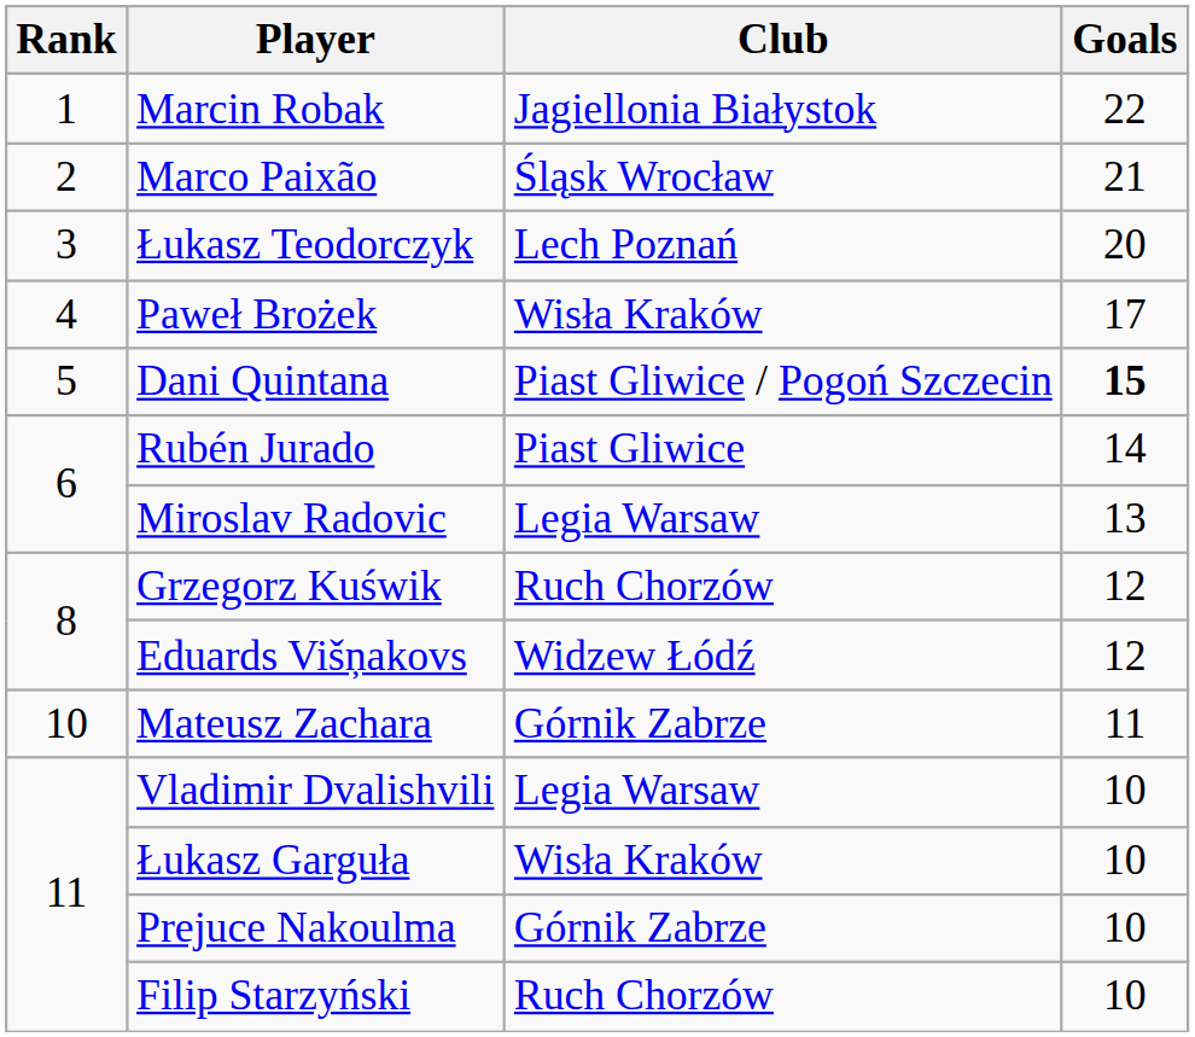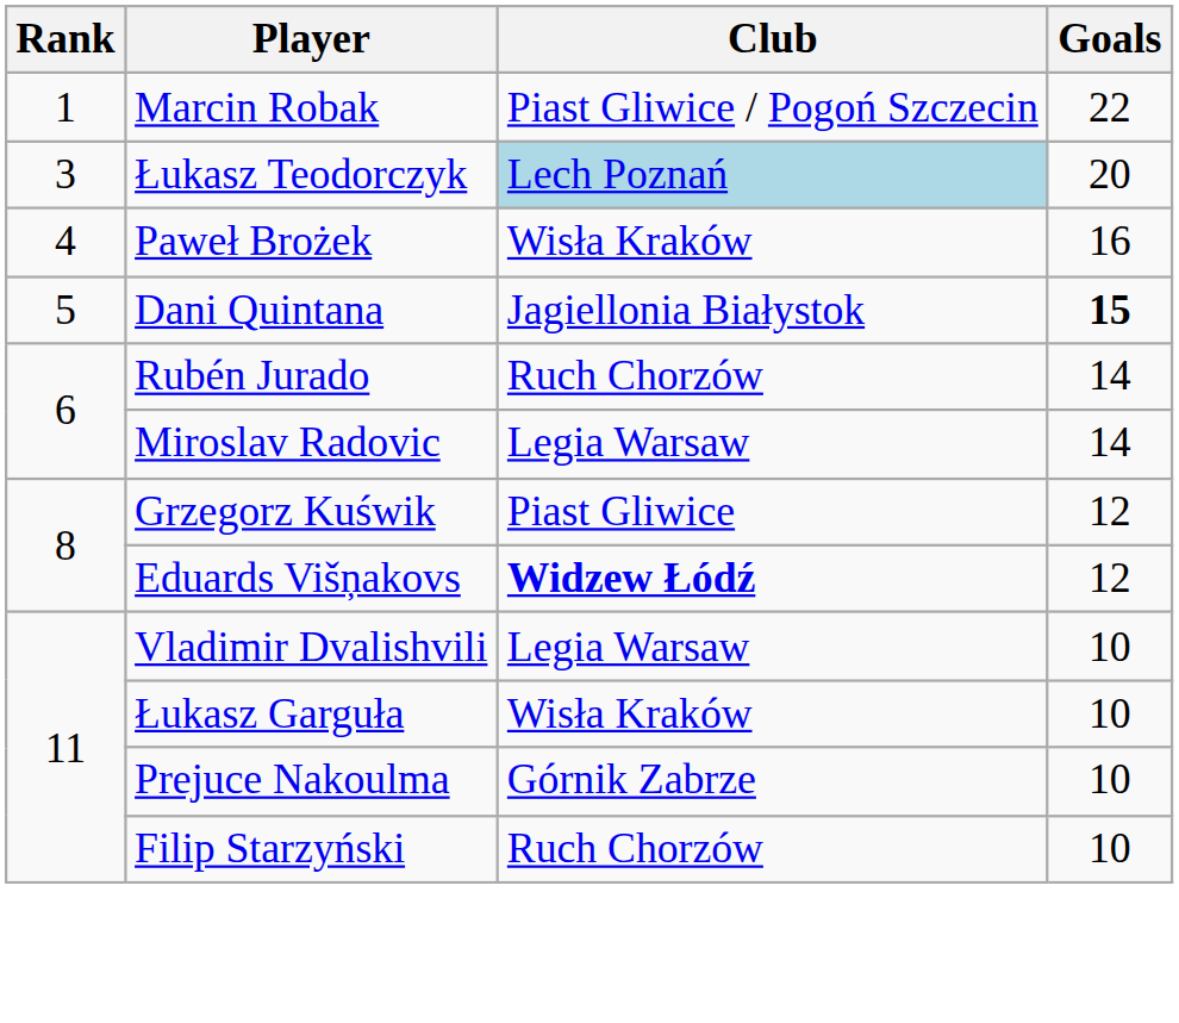Marcin Robak | Club: Jagiellonia Białystok -> Piast Gliwice / Pogoń Szczecin
- row: 2 | Marco Paixão | Śląsk Wrocław | 21
Łukasz Teodorczyk | Club: no background -> lightblue background
Paweł Brożek | Goals: 17 -> 16
Dani Quintana | Club: Piast Gliwice / Pogoń Szczecin -> Jagiellonia Białystok
Rubén Jurado | Club: Piast Gliwice -> Ruch Chorzów
Miroslav Radovic | Goals: 13 -> 14
Grzegorz Kuświk | Club: Ruch Chorzów -> Piast Gliwice
Eduards Višņakovs | Club: normal -> bold
- row: 10 | Mateusz Zachara | Górnik Zabrze | 11
